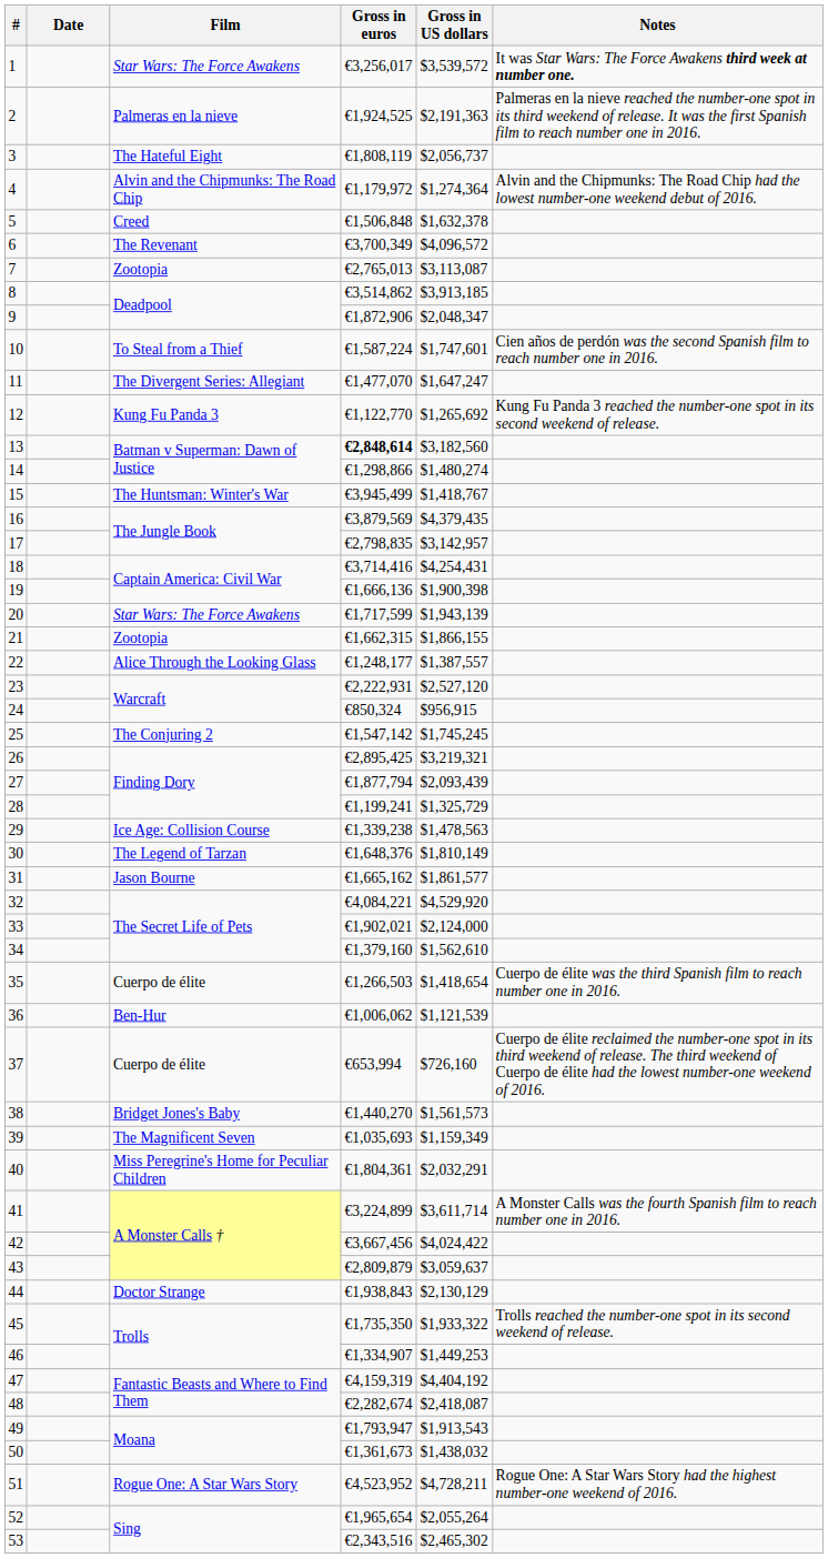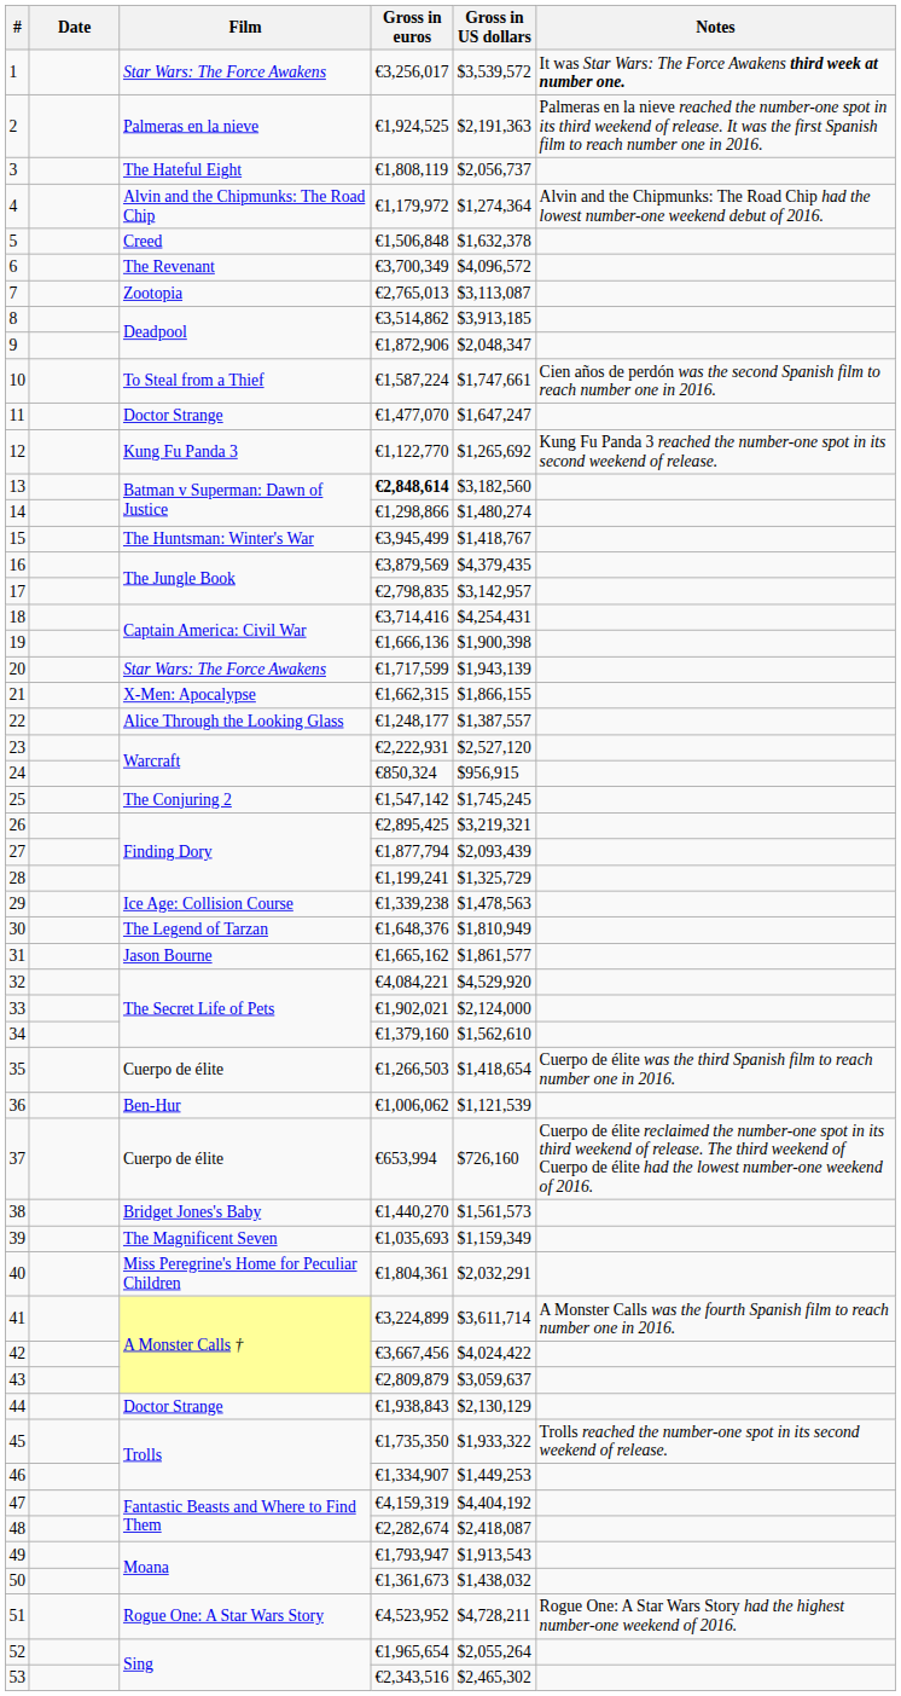10 | Gross in US dollars: $1,747,601 -> $1,747,661
11 | Film: The Divergent Series: Allegiant -> Doctor Strange
21 | Film: Zootopia -> X-Men: Apocalypse
30 | Gross in US dollars: $1,810,149 -> $1,810,949
